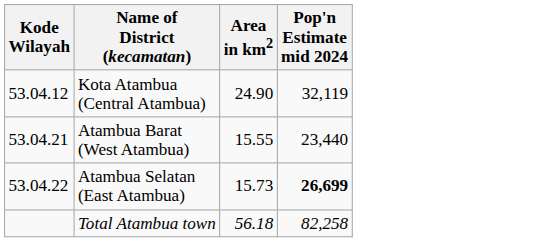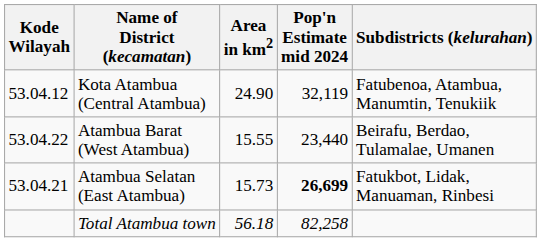+ column: Subdistricts (kelurahan) | Fatubenoa, Atambua, Manumtin, Tenukiik | Beirafu, Berdao, Tulamalae, Umanen | Fatukbot, Lidak, Manuaman, Rinbesi
Atambua Barat (West Atambua) | Kode Wilayah: 53.04.21 -> 53.04.22
Atambua Selatan (East Atambua) | Kode Wilayah: 53.04.22 -> 53.04.21
